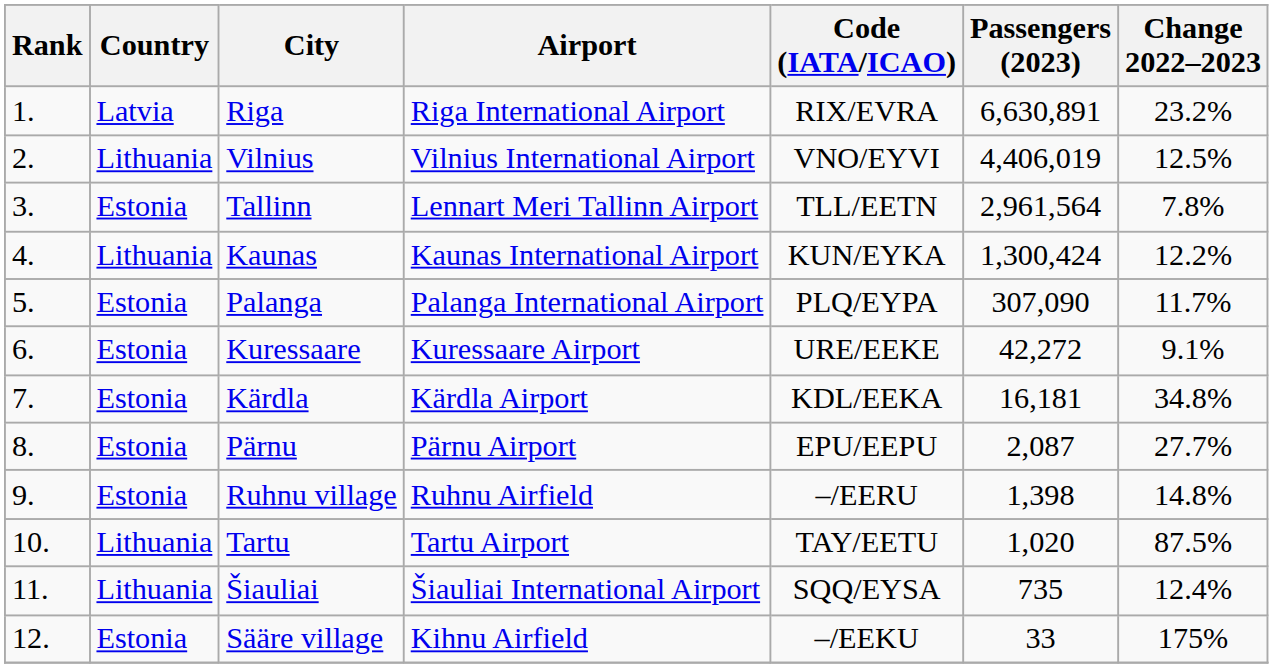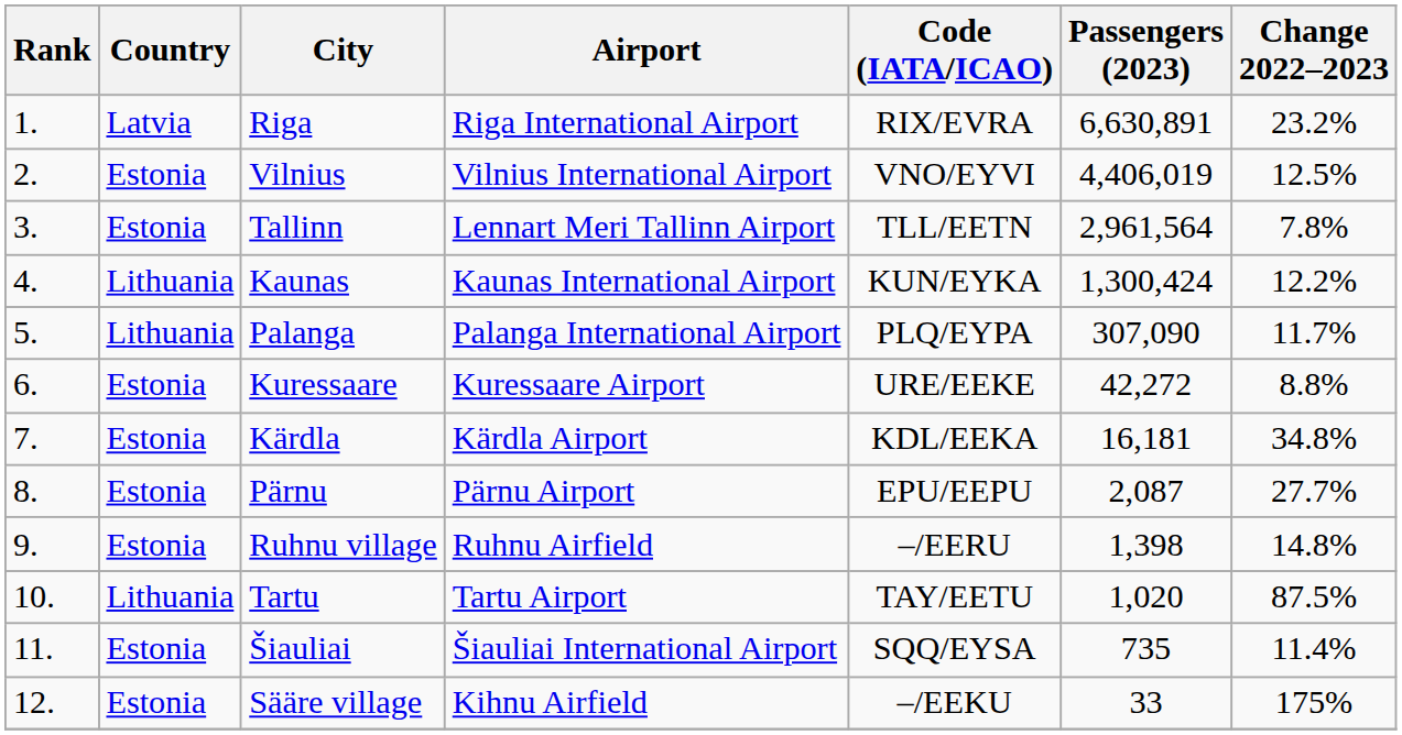Vilnius | Country: Lithuania -> Estonia
Palanga | Country: Estonia -> Lithuania
Kuressaare | Change 2022–2023: 9.1% -> 8.8%
Šiauliai | Country: Lithuania -> Estonia
Šiauliai | Change 2022–2023: 12.4% -> 11.4%
